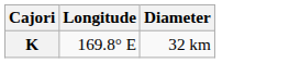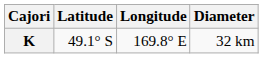+ column: Latitude | 49.1° S
